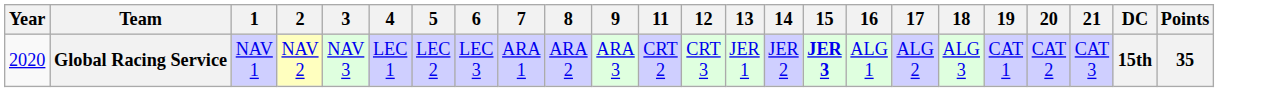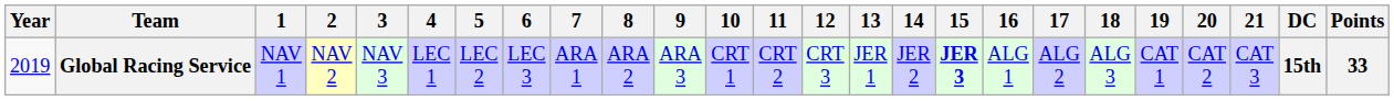+ column: 10 | CRT 1
Global Racing Service | Year: 2020 -> 2019
Global Racing Service | Points: 35 -> 33
